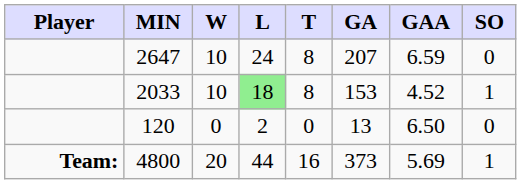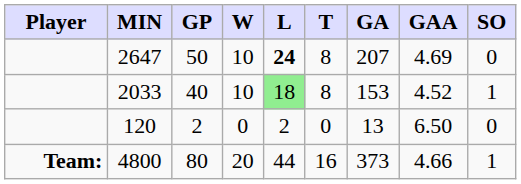+ column: GP | 50 | 40 | 2 | 80
2647 | L: normal -> bold
2647 | GAA: 6.59 -> 4.69
4800 | GAA: 5.69 -> 4.66
